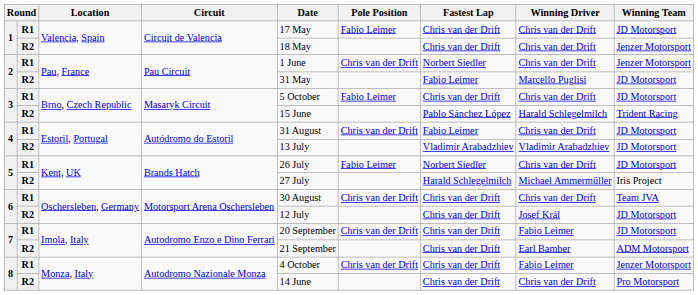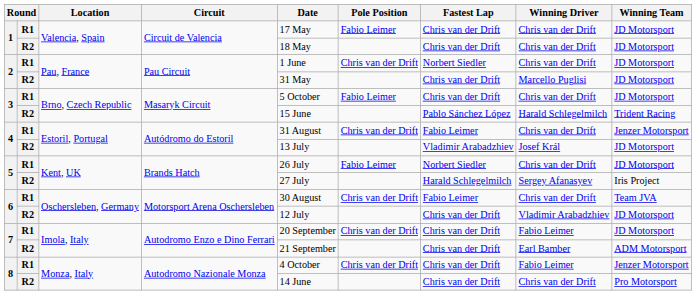1 / R2 | Winning Team: Jenzer Motorsport -> JD Motorsport
2 / R1 | Winning Team: Jenzer Motorsport -> JD Motorsport
2 / R2 | Fastest Lap: Fabio Leimer -> Chris van der Drift
4 / R1 | Winning Team: JD Motorsport -> Jenzer Motorsport
4 / R2 | Winning Driver: Vladimir Arabadzhiev -> Josef Král
5 / R2 | Winning Driver: Michael Ammermüller -> Sergey Afanasyev
6 / R1 | Fastest Lap: Chris van der Drift -> Fabio Leimer
6 / R2 | Winning Driver: Josef Král -> Vladimir Arabadzhiev
